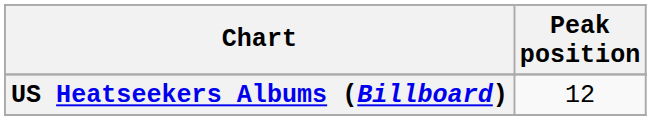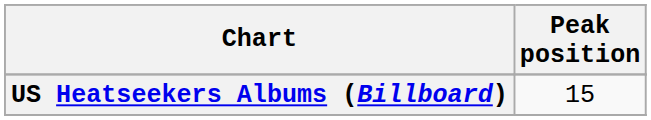US Heatseekers Albums (Billboard) | Peak position: 12 -> 15
